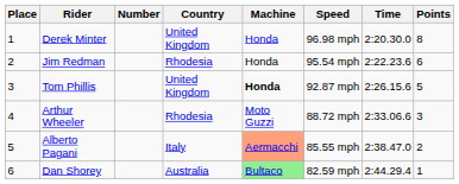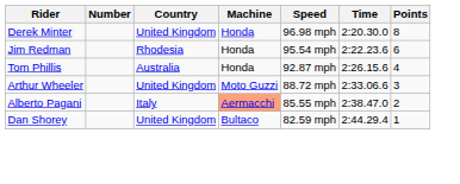- column: Place | 1 | 2 | 3 | 4 | 5 | 6
Tom Phillis | Country: United Kingdom -> Australia
Tom Phillis | Machine: bold -> normal
Tom Phillis | Points: 5 -> 4
Arthur Wheeler | Country: Rhodesia -> United Kingdom
Dan Shorey | Country: Australia -> United Kingdom
Dan Shorey | Machine: lightgreen background -> no background
